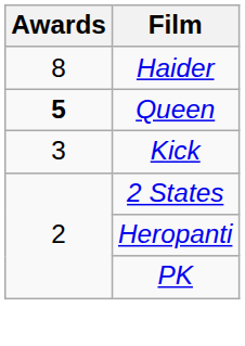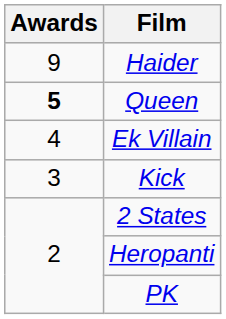Haider | Awards: 8 -> 9
+ row: 4 | Ek Villain
